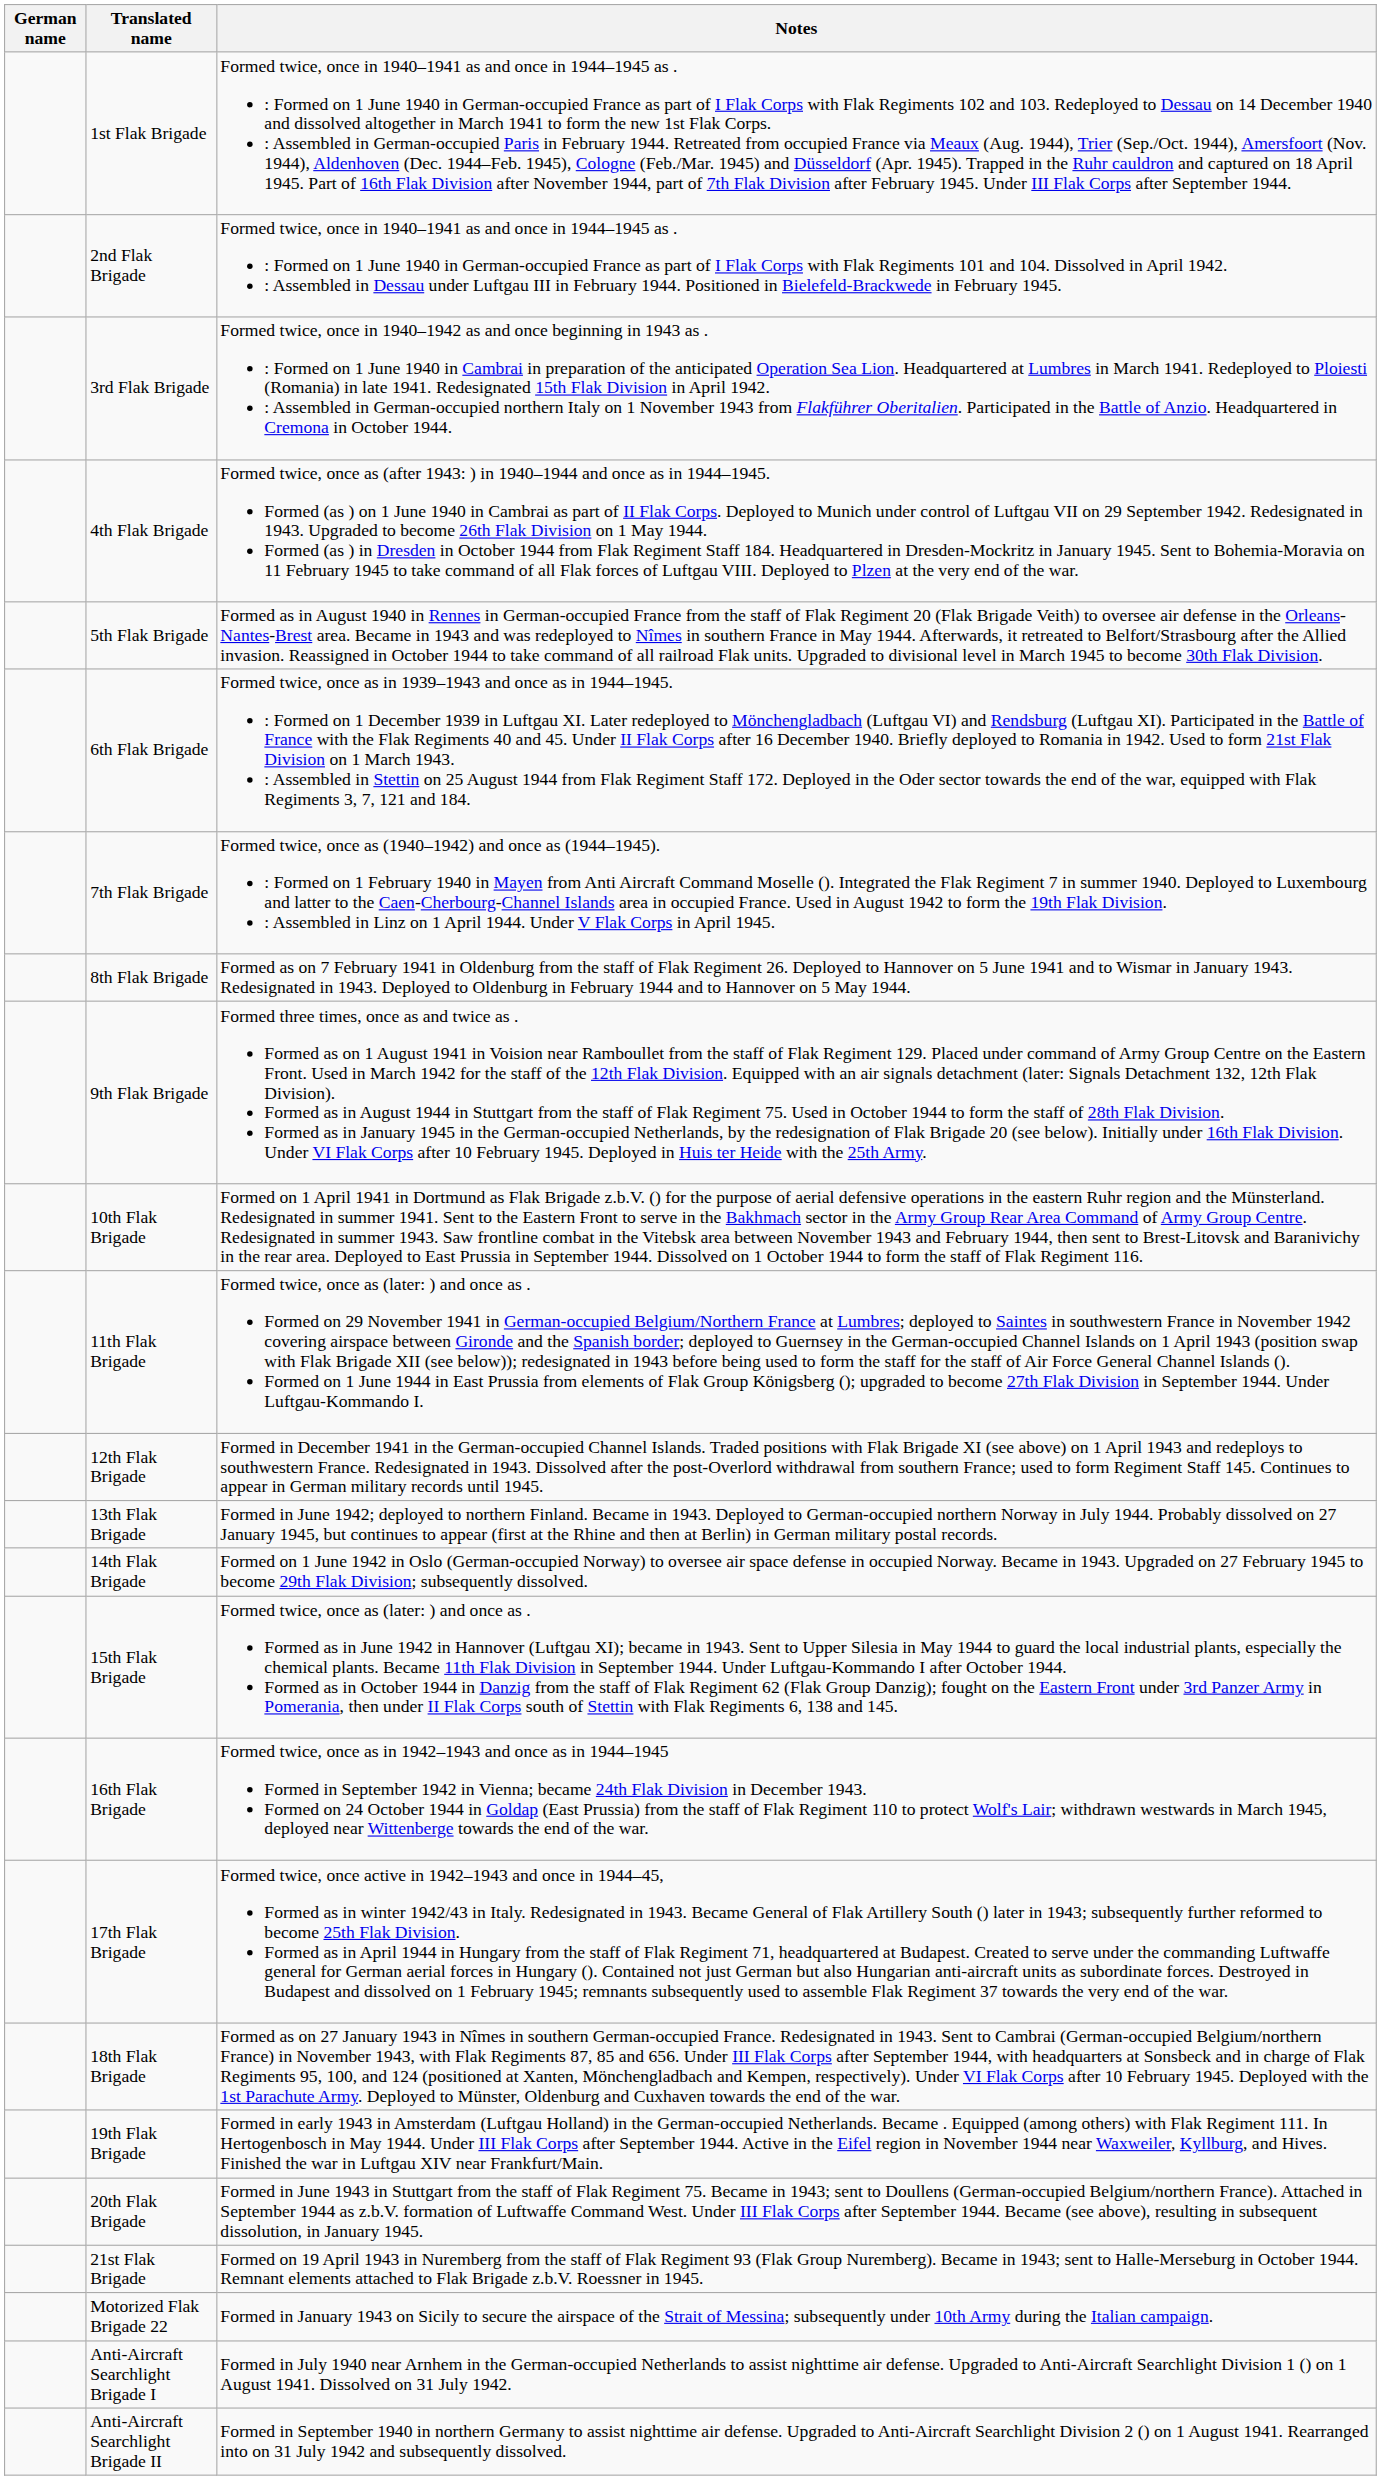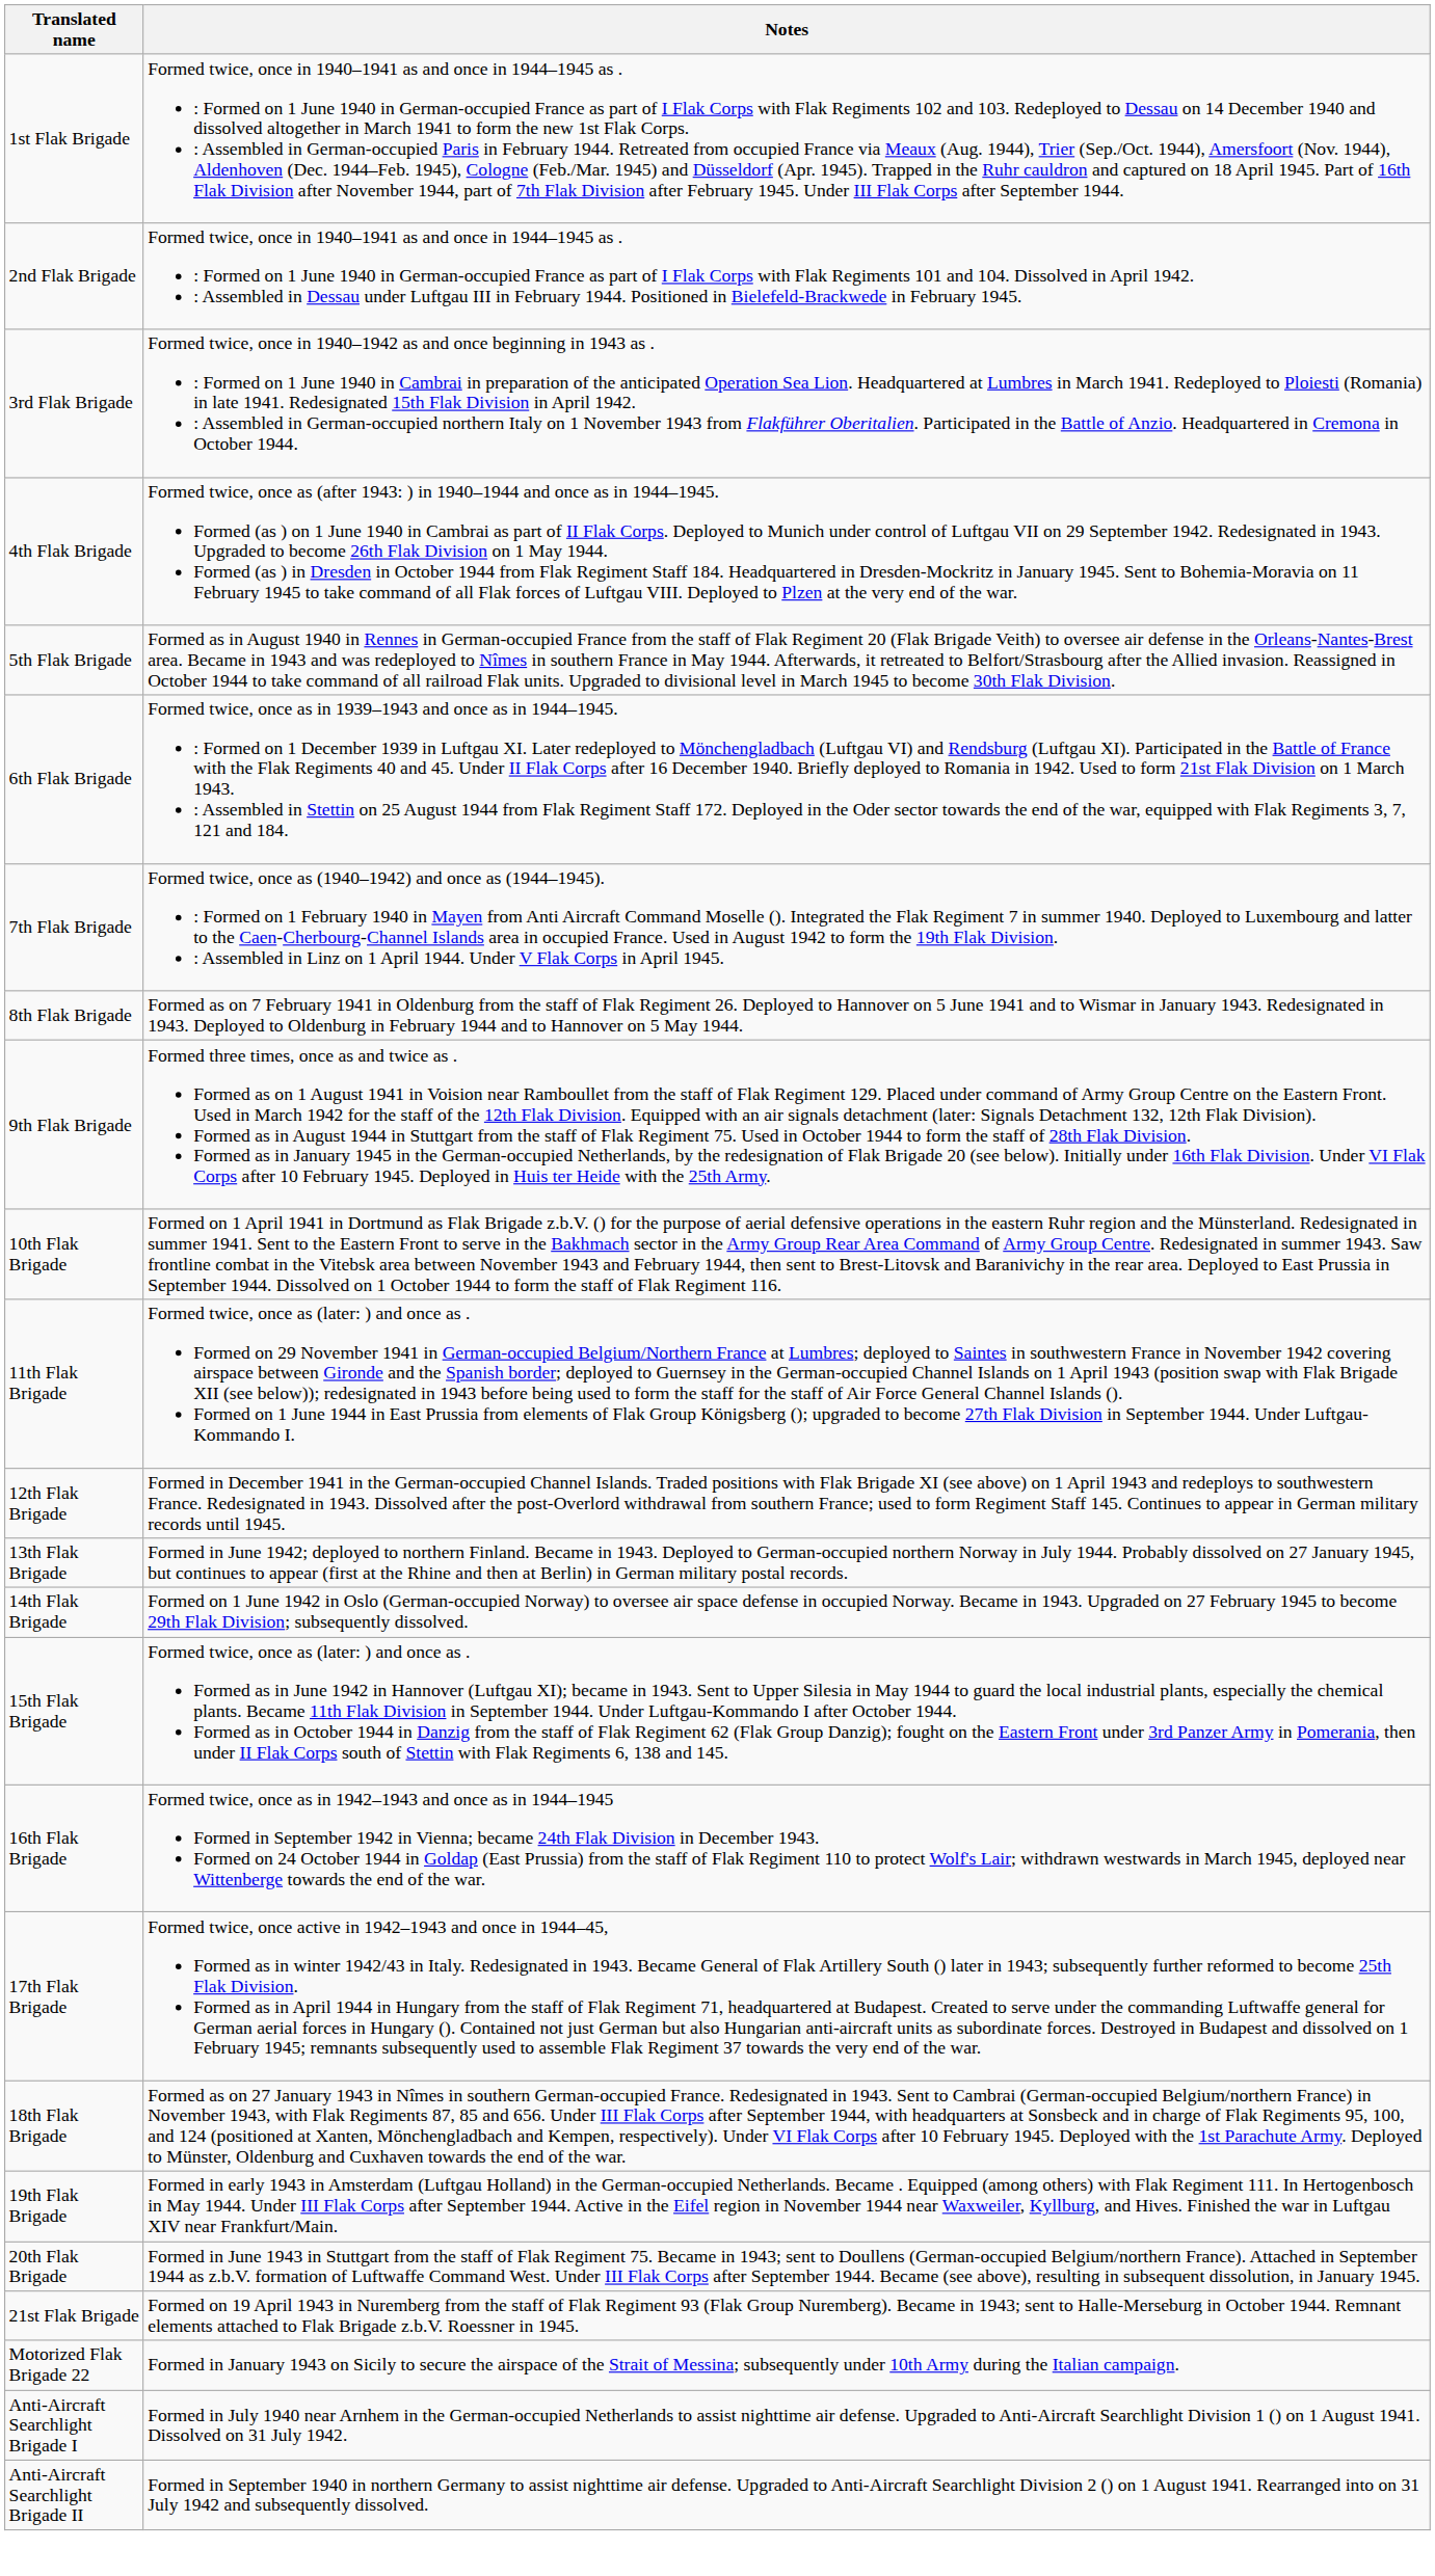- column: German name
